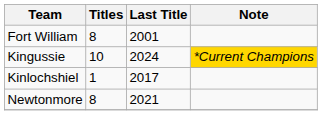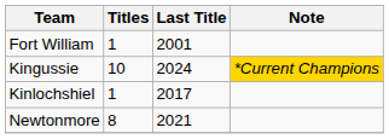Fort William | Titles: 8 -> 1
